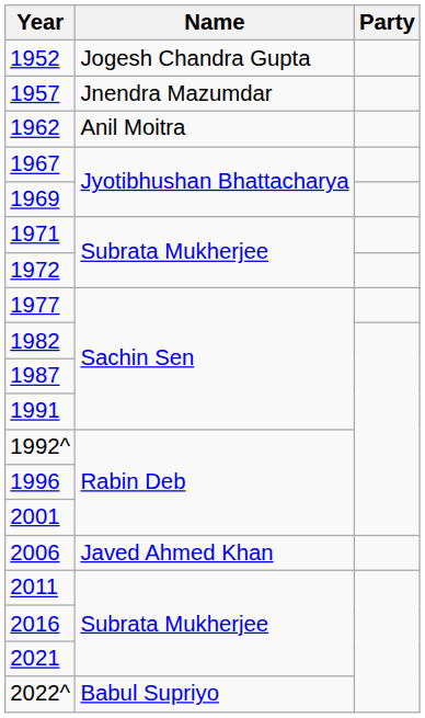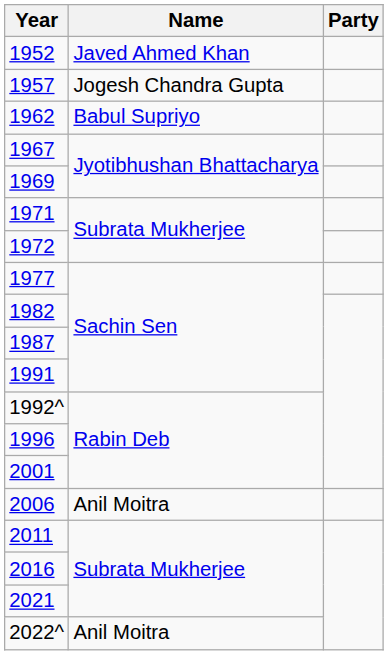1952 | Name: Jogesh Chandra Gupta -> Javed Ahmed Khan
1957 | Name: Jnendra Mazumdar -> Jogesh Chandra Gupta
1962 | Name: Anil Moitra -> Babul Supriyo
2006 | Name: Javed Ahmed Khan -> Anil Moitra
2022^ | Name: Babul Supriyo -> Anil Moitra
